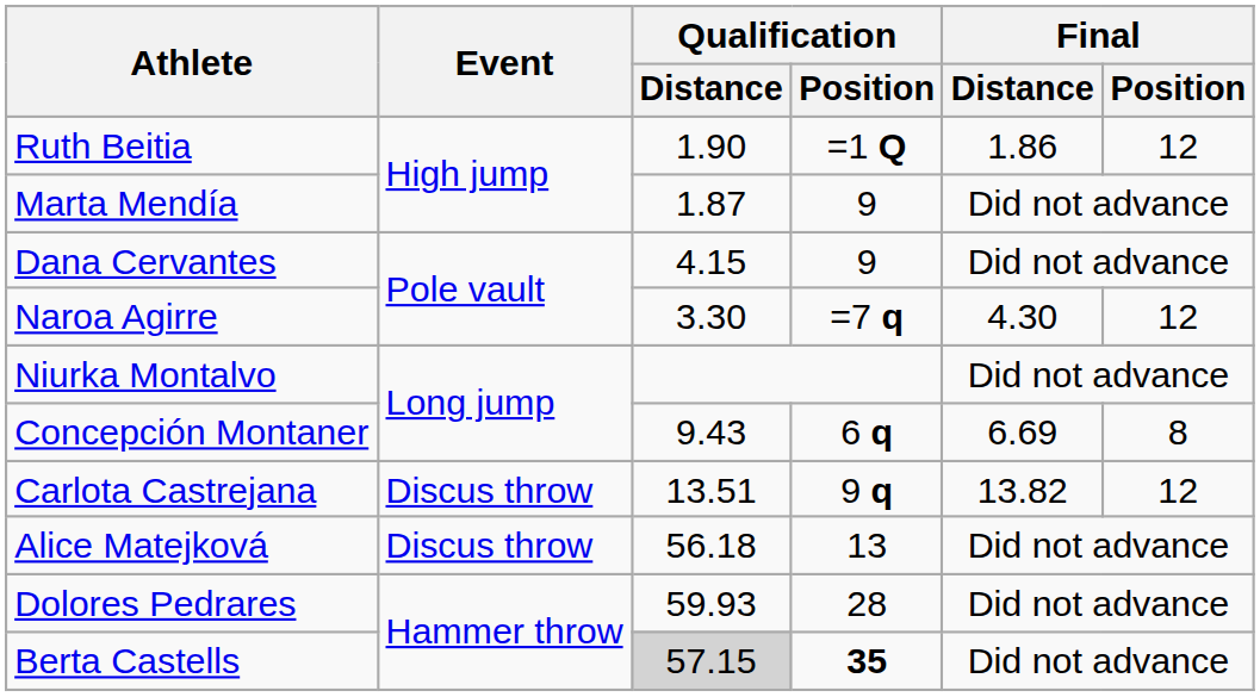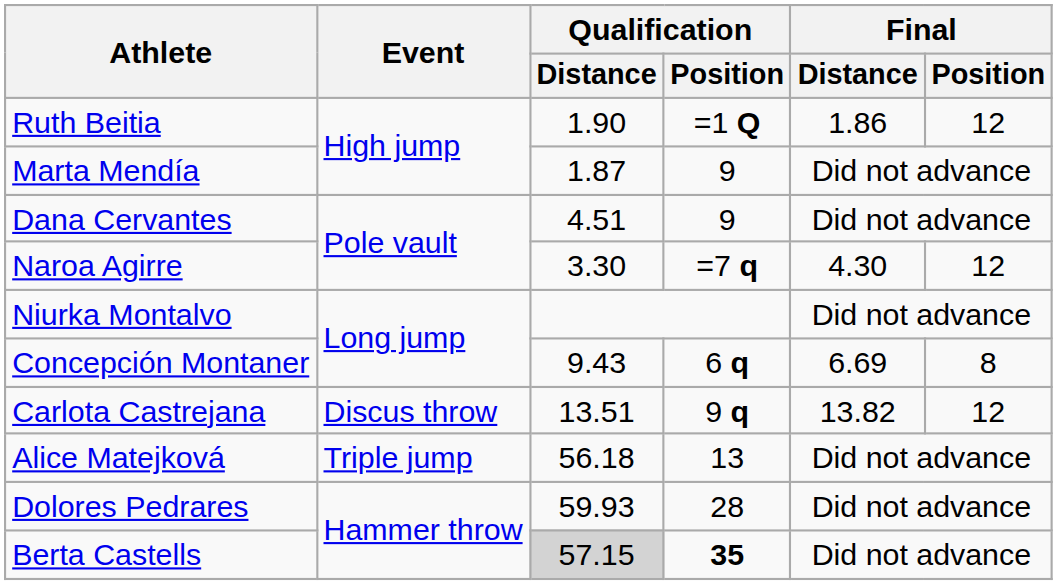Dana Cervantes | Qualification / Distance: 4.15 -> 4.51
Alice Matejková | Event: Discus throw -> Triple jump
